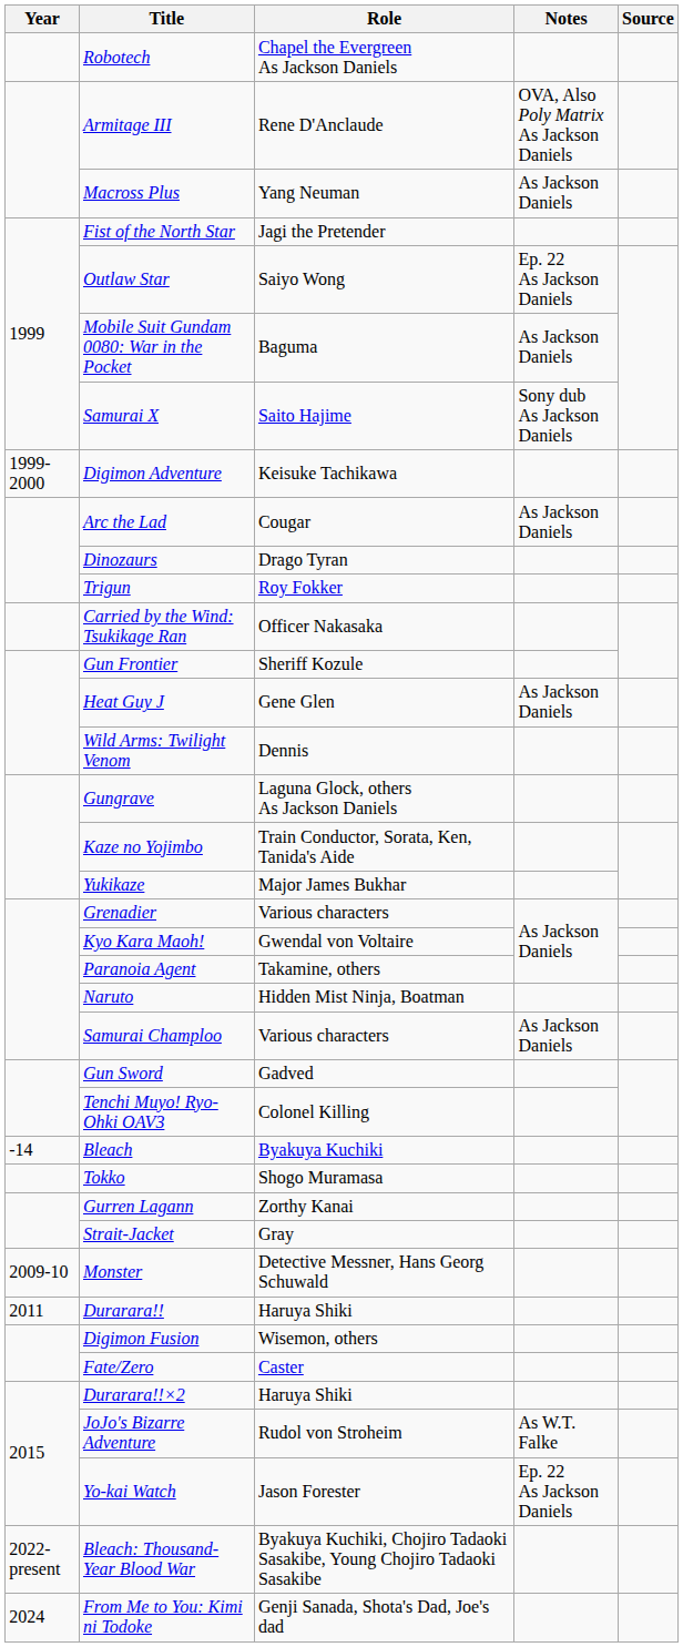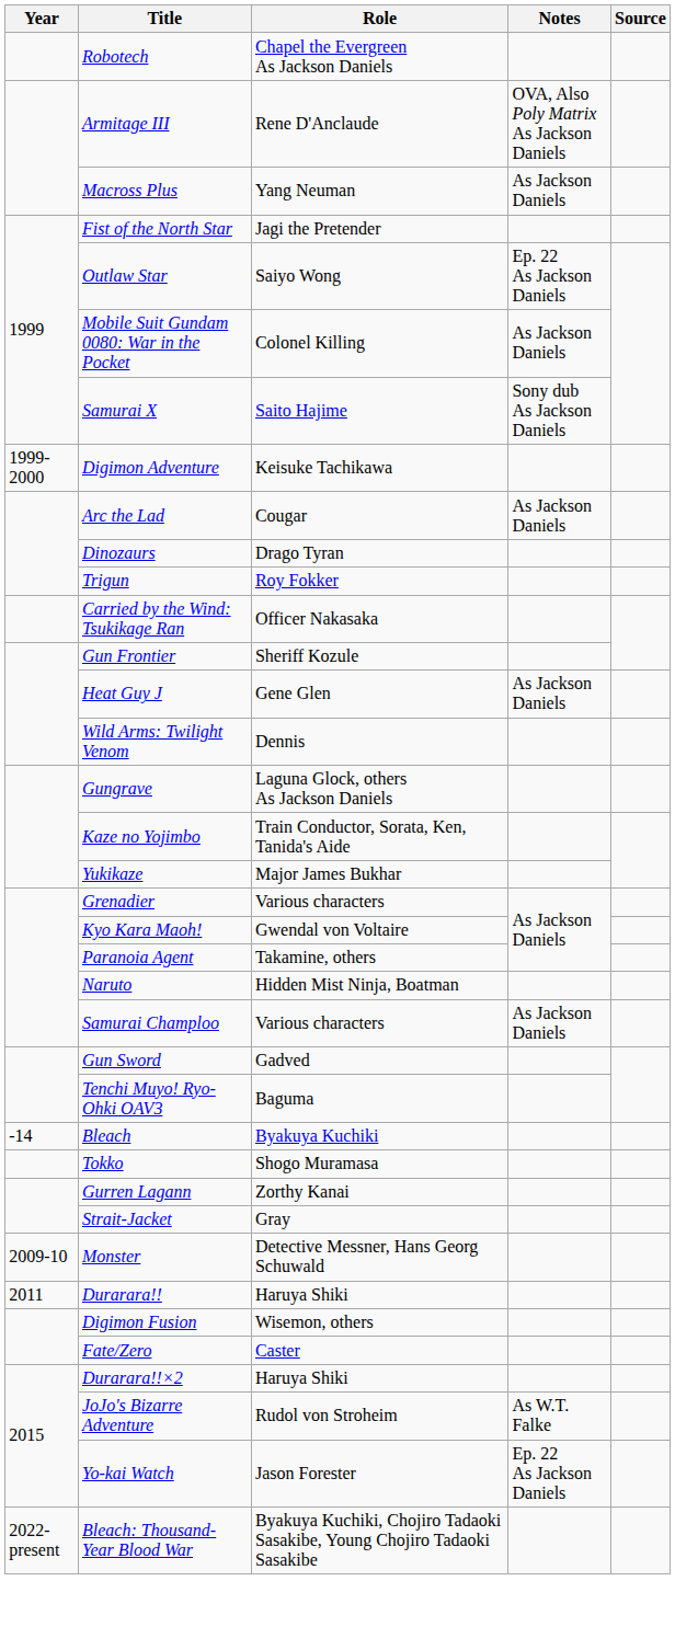Mobile Suit Gundam 0080: War in the Pocket | Role: Baguma -> Colonel Killing
Tenchi Muyo! Ryo-Ohki OAV3 | Role: Colonel Killing -> Baguma
- row: 2024 | From Me to You: Kimi ni Todoke | Genji Sanada, Shota's Dad, Joe's dad
